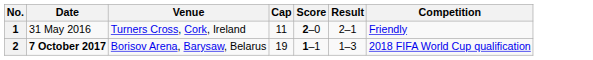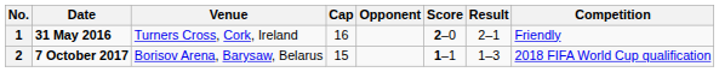+ column: Opponent
1 | Date: normal -> bold
1 | Cap: 11 -> 16
2 | Cap: 19 -> 15
